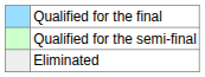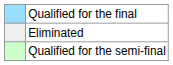rows swapped: Qualified for the semi-final <-> Eliminated
